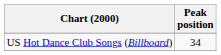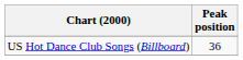US Hot Dance Club Songs (Billboard) | Peak position: 34 -> 36
